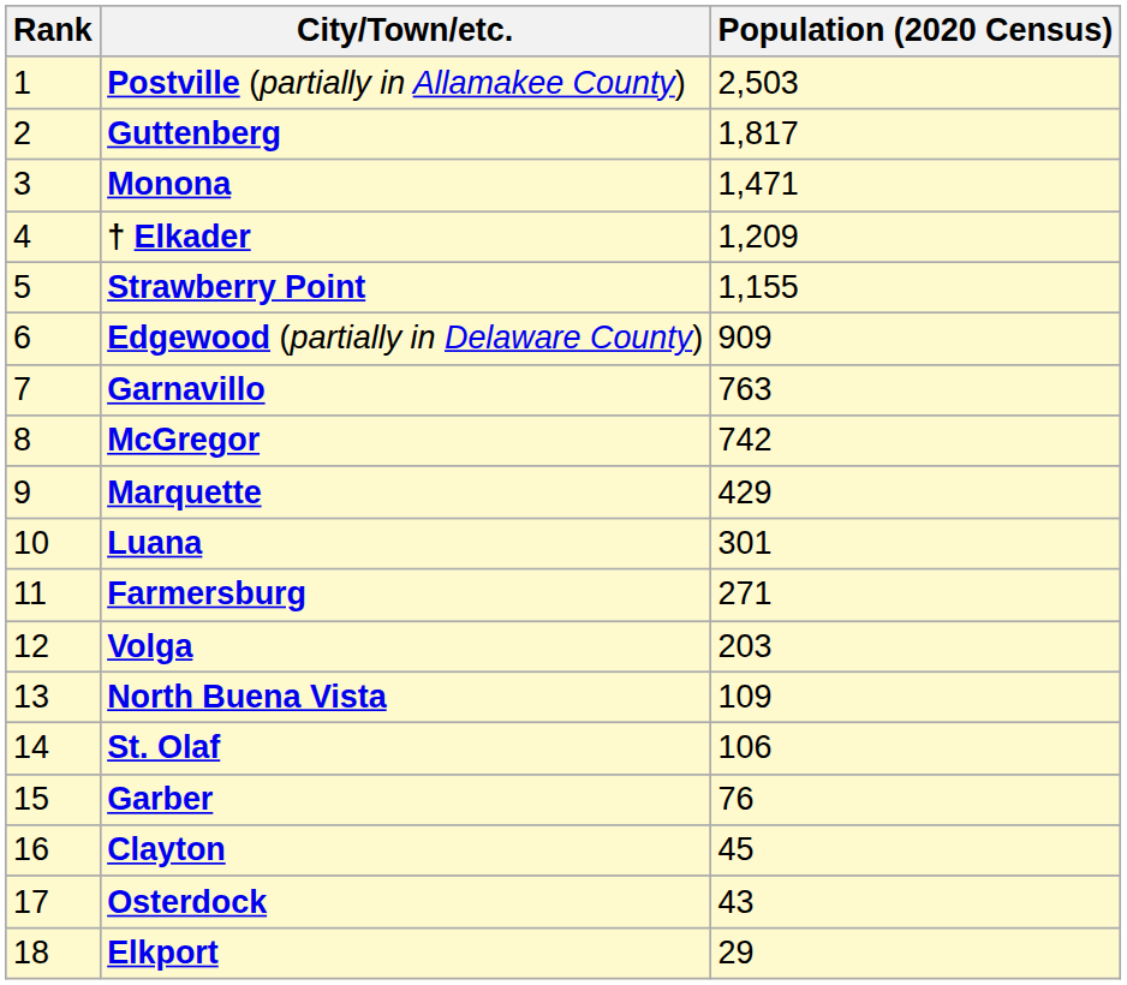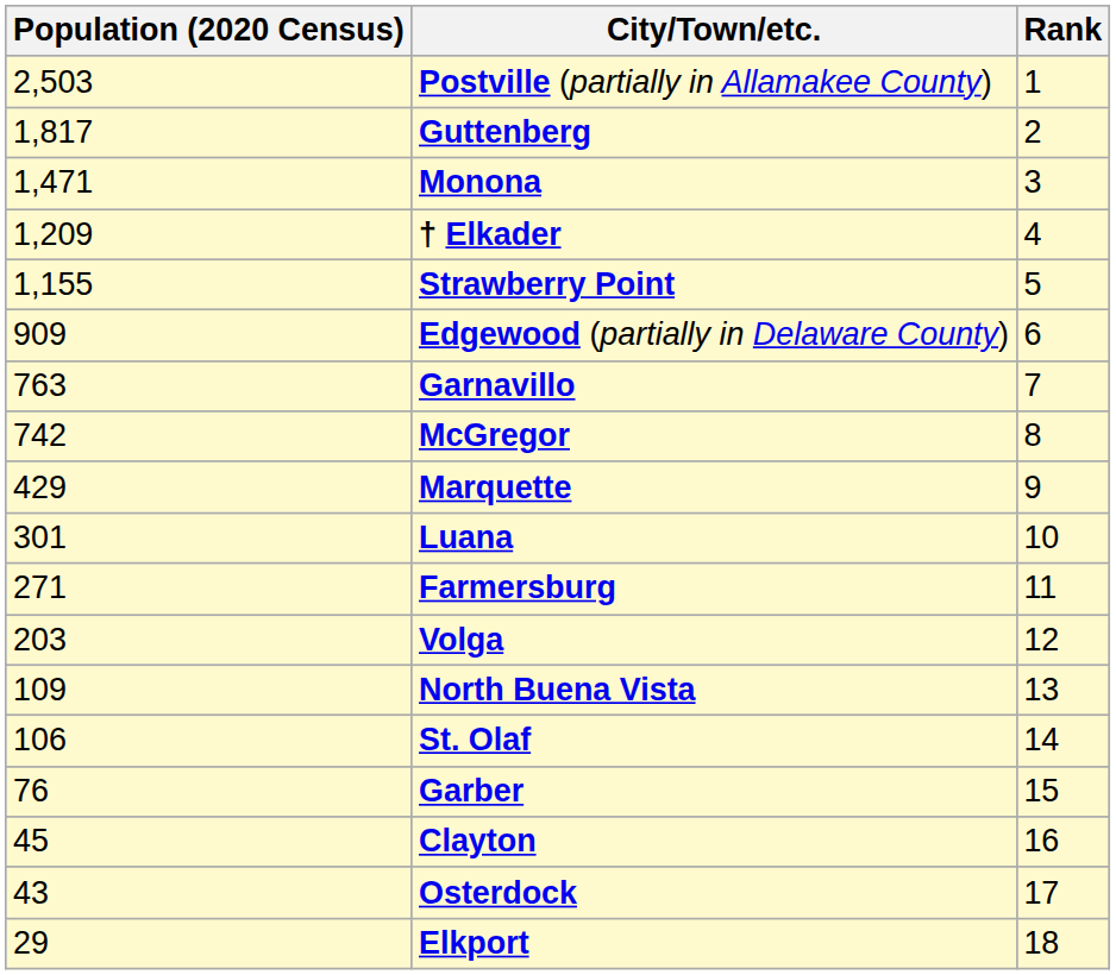columns swapped: Rank <-> Population (2020 Census)
